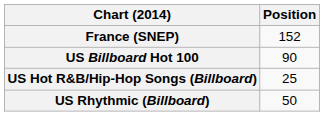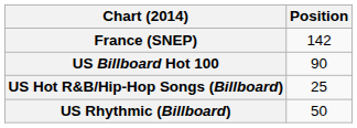France (SNEP) | Position: 152 -> 142
